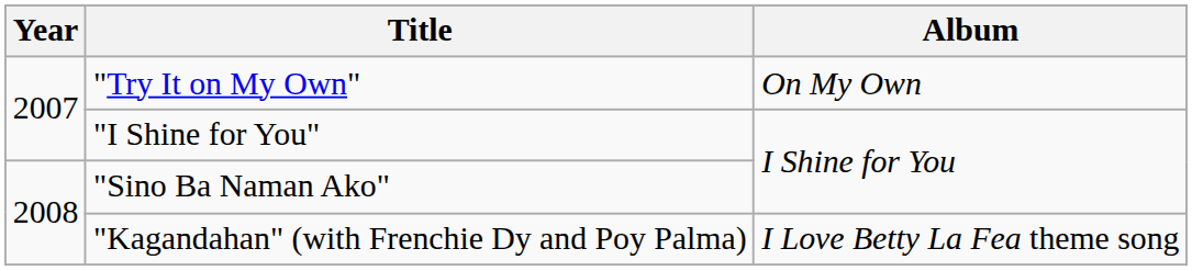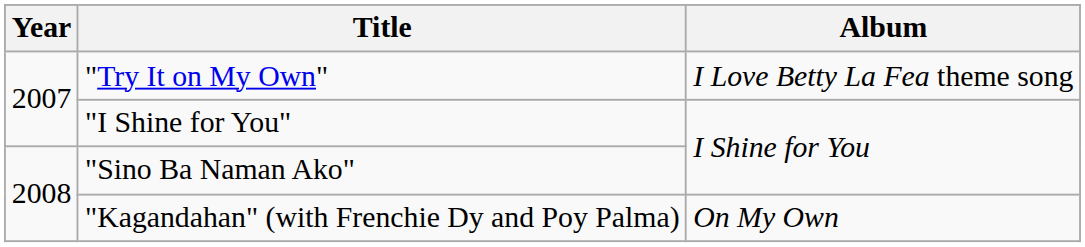"Try It on My Own" | Album: On My Own -> I Love Betty La Fea theme song
"Kagandahan" (with Frenchie Dy and Poy Palma) | Album: I Love Betty La Fea theme song -> On My Own
